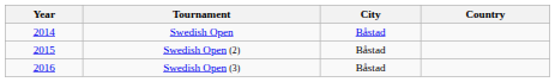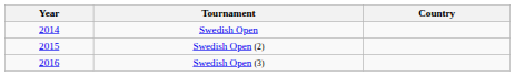- column: City | Båstad | Båstad | Båstad
